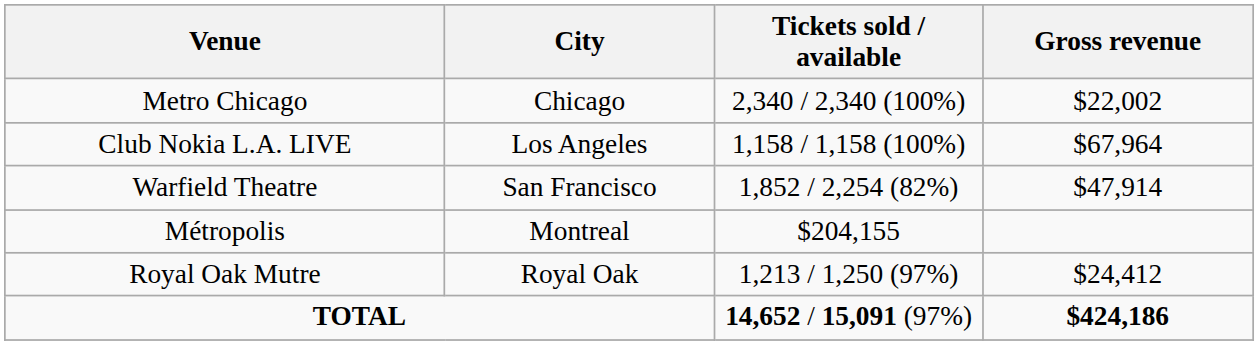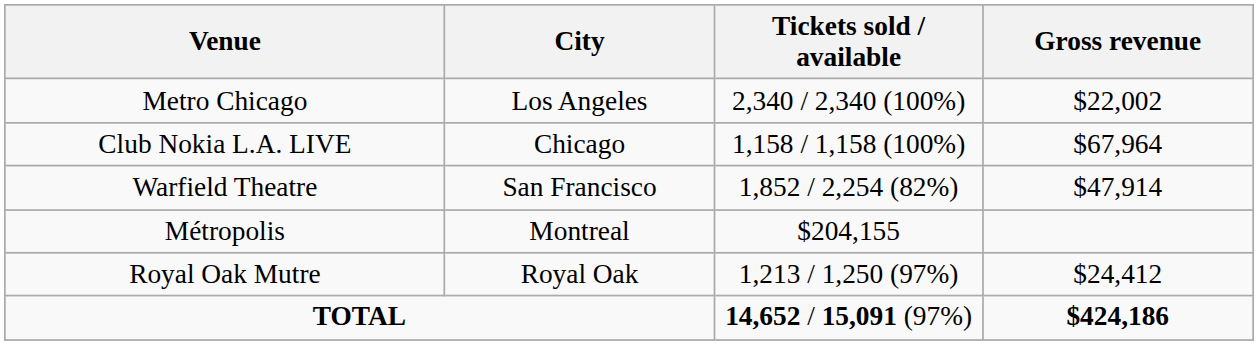Metro Chicago | City: Chicago -> Los Angeles
Club Nokia L.A. LIVE | City: Los Angeles -> Chicago
